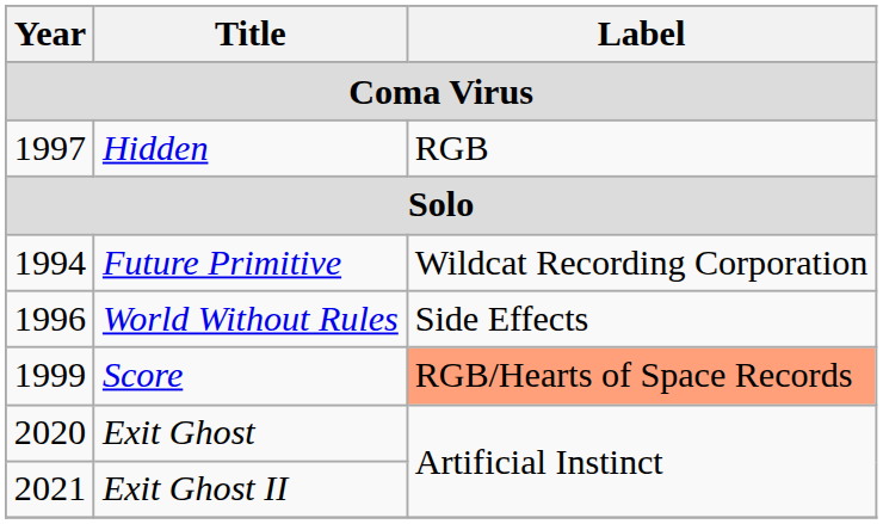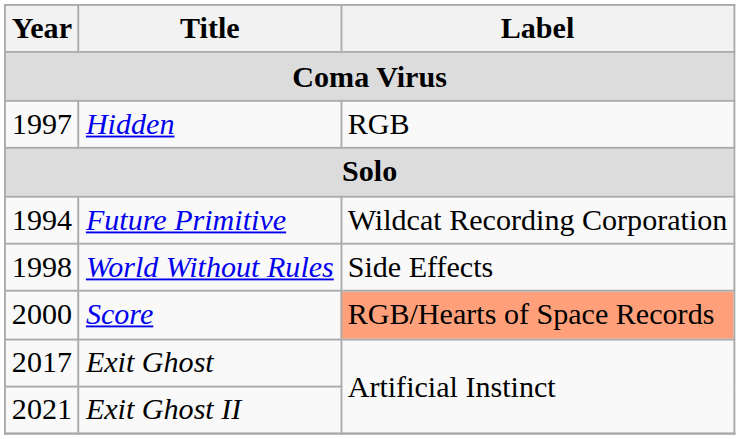World Without Rules | Year: 1996 -> 1998
Score | Year: 1999 -> 2000
Exit Ghost | Year: 2020 -> 2017
